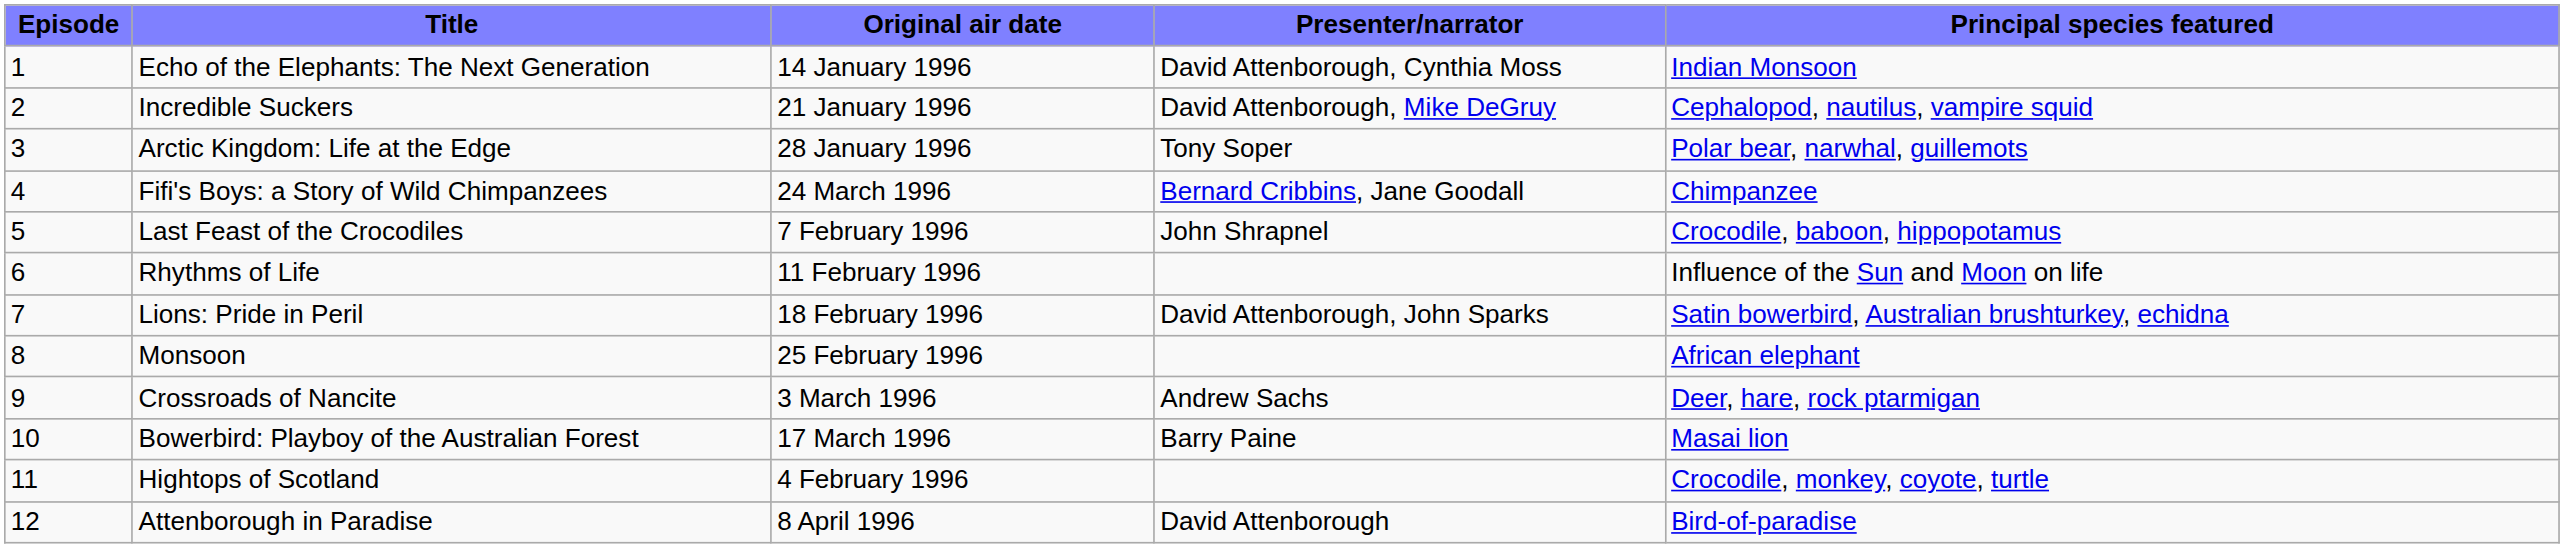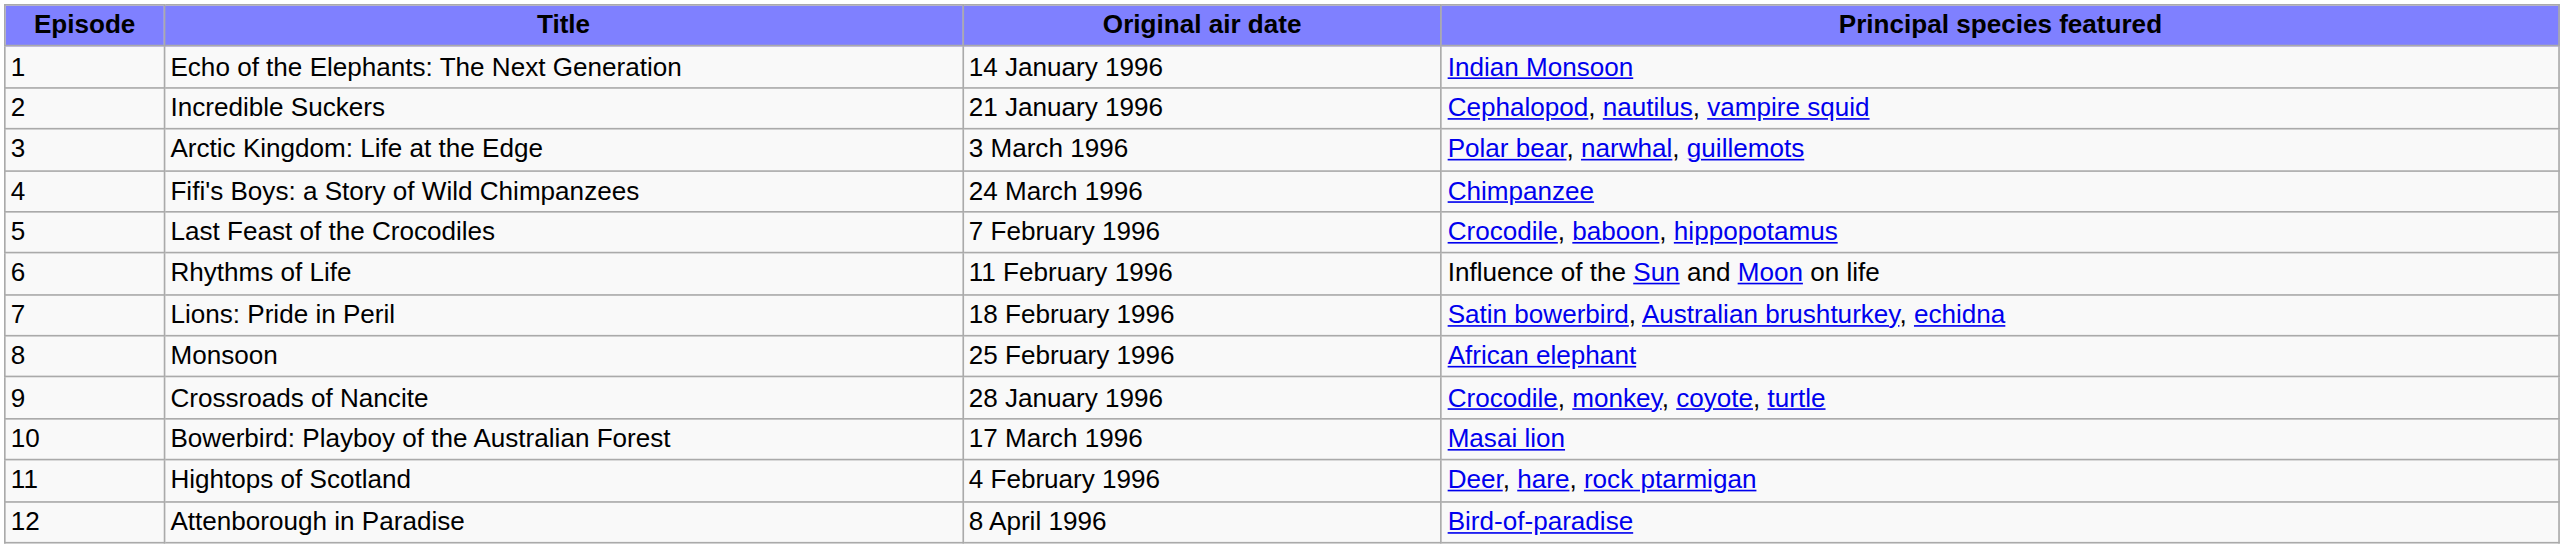- column: Presenter/narrator | David Attenborough, Cynthia Moss | David Attenborough, Mike DeGruy | Tony Soper | Bernard Cribbins, Jane Goodall | John Shrapnel | David Attenborough, John Sparks | Andrew Sachs | Barry Paine | David Attenborough
Arctic Kingdom: Life at the Edge | Original air date: 28 January 1996 -> 3 March 1996
Crossroads of Nancite | Original air date: 3 March 1996 -> 28 January 1996
Crossroads of Nancite | Principal species featured: Deer, hare, rock ptarmigan -> Crocodile, monkey, coyote, turtle
Hightops of Scotland | Principal species featured: Crocodile, monkey, coyote, turtle -> Deer, hare, rock ptarmigan
